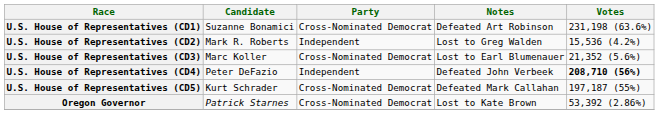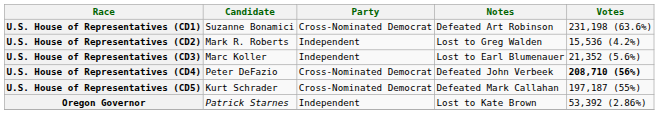U.S. House of Representatives (CD3) | Party: Cross-Nominated Democrat -> Independent
U.S. House of Representatives (CD4) | Party: Independent -> Cross-Nominated Democrat
Oregon Governor | Party: Cross-Nominated Democrat -> Independent
